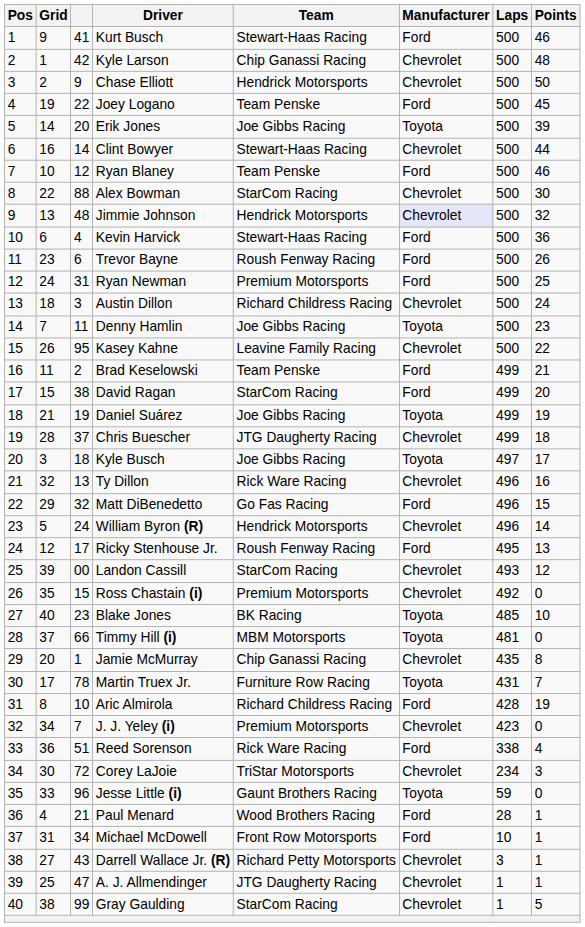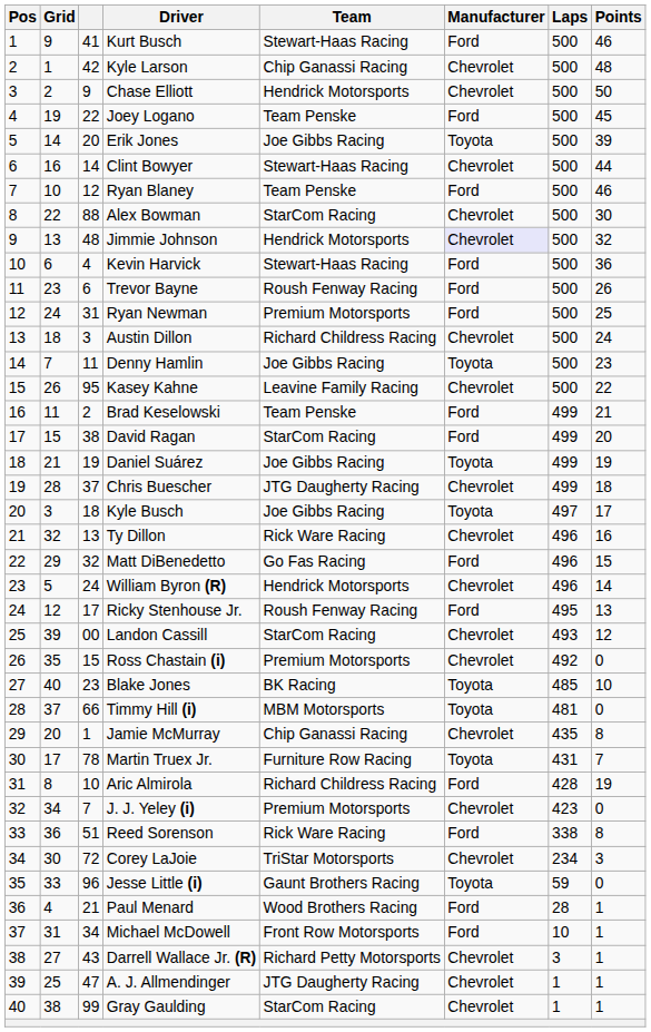Reed Sorenson | Points: 4 -> 8
Gray Gaulding | Points: 5 -> 1
